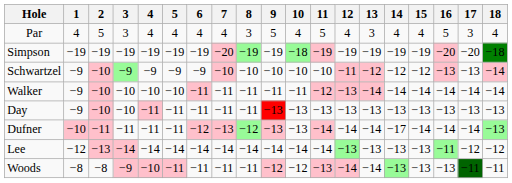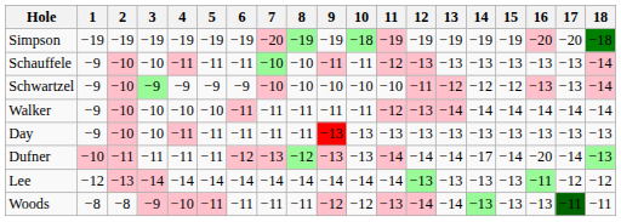- row: Par | 4 | 5 | 3 | 4 | 4 | 4 | 4 | 3 | 5 | 4 | 5 | 4 | 3 | 4 | 4 | 5 | 3 | 4
+ row: Schauffele | −9 | −10 | −10 | −11 | −11 | −11 | −10 | −10 | −11 | −11 | −12 | −13 | −13 | −13 | −13 | −13 | −13 | −14
Dufner | 16: −14 -> −20
